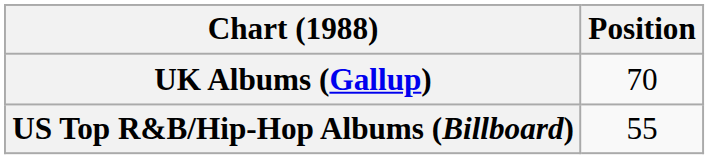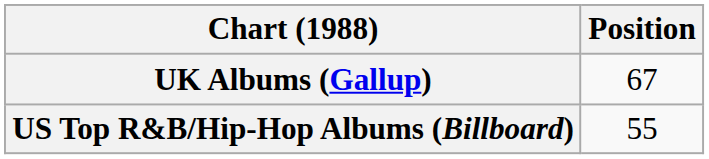UK Albums (Gallup) | Position: 70 -> 67
